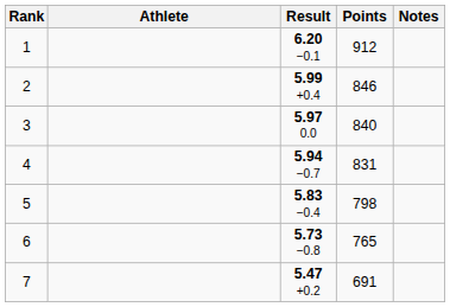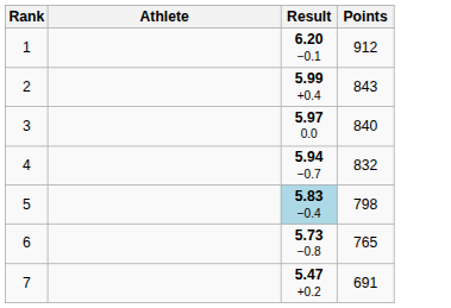- column: Notes
2 | Points: 846 -> 843
4 | Points: 831 -> 832
5 | Result: no background -> lightblue background
